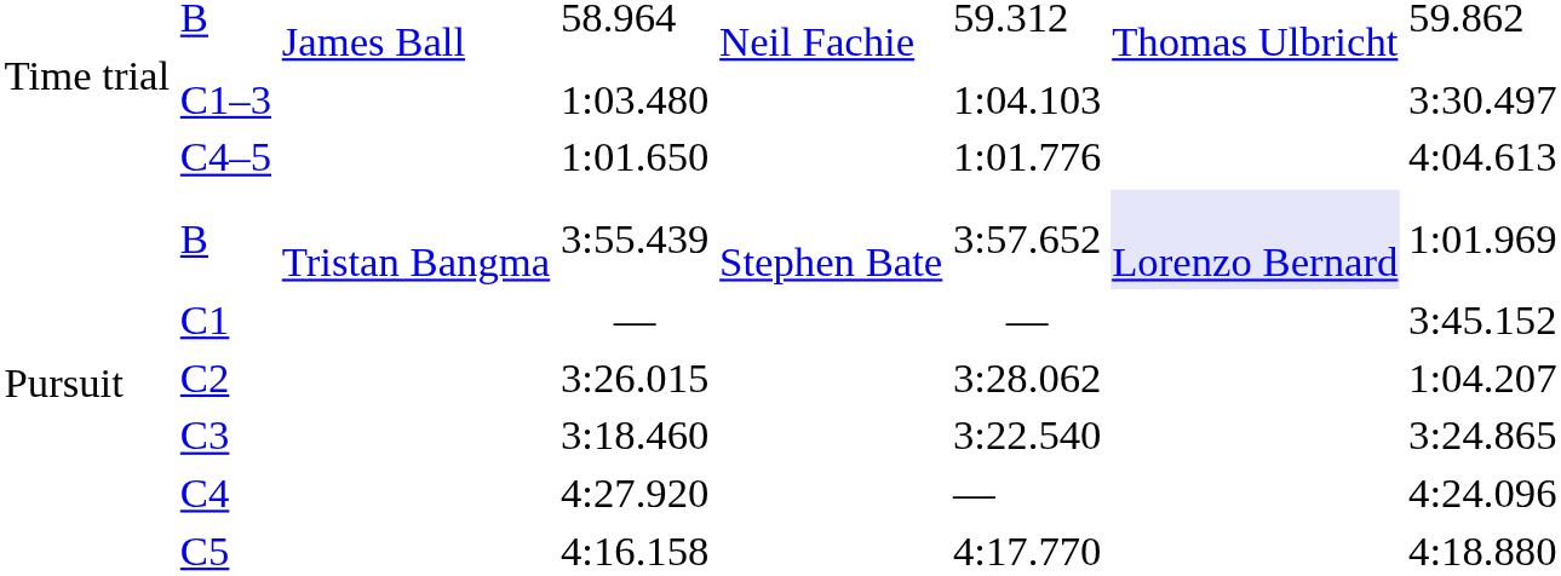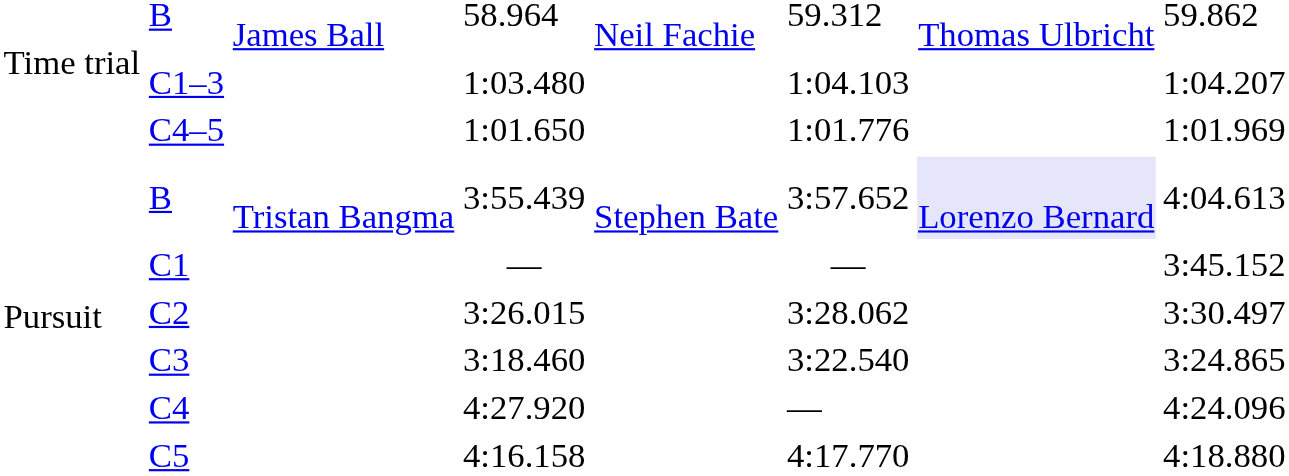C1–3 | column 8: 3:30.497 -> 1:04.207
C4–5 | column 8: 4:04.613 -> 1:01.969
B / 3:55.439 | column 8: 1:01.969 -> 4:04.613
C2 | column 8: 1:04.207 -> 3:30.497
